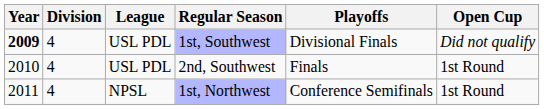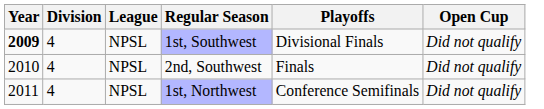1st, Southwest | League: USL PDL -> NPSL
2nd, Southwest | League: USL PDL -> NPSL
2nd, Southwest | Open Cup: 1st Round -> Did not qualify
1st, Northwest | Open Cup: 1st Round -> Did not qualify
